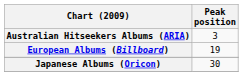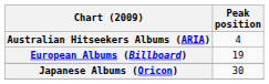Australian Hitseekers Albums (ARIA) | Peak position: 3 -> 4
